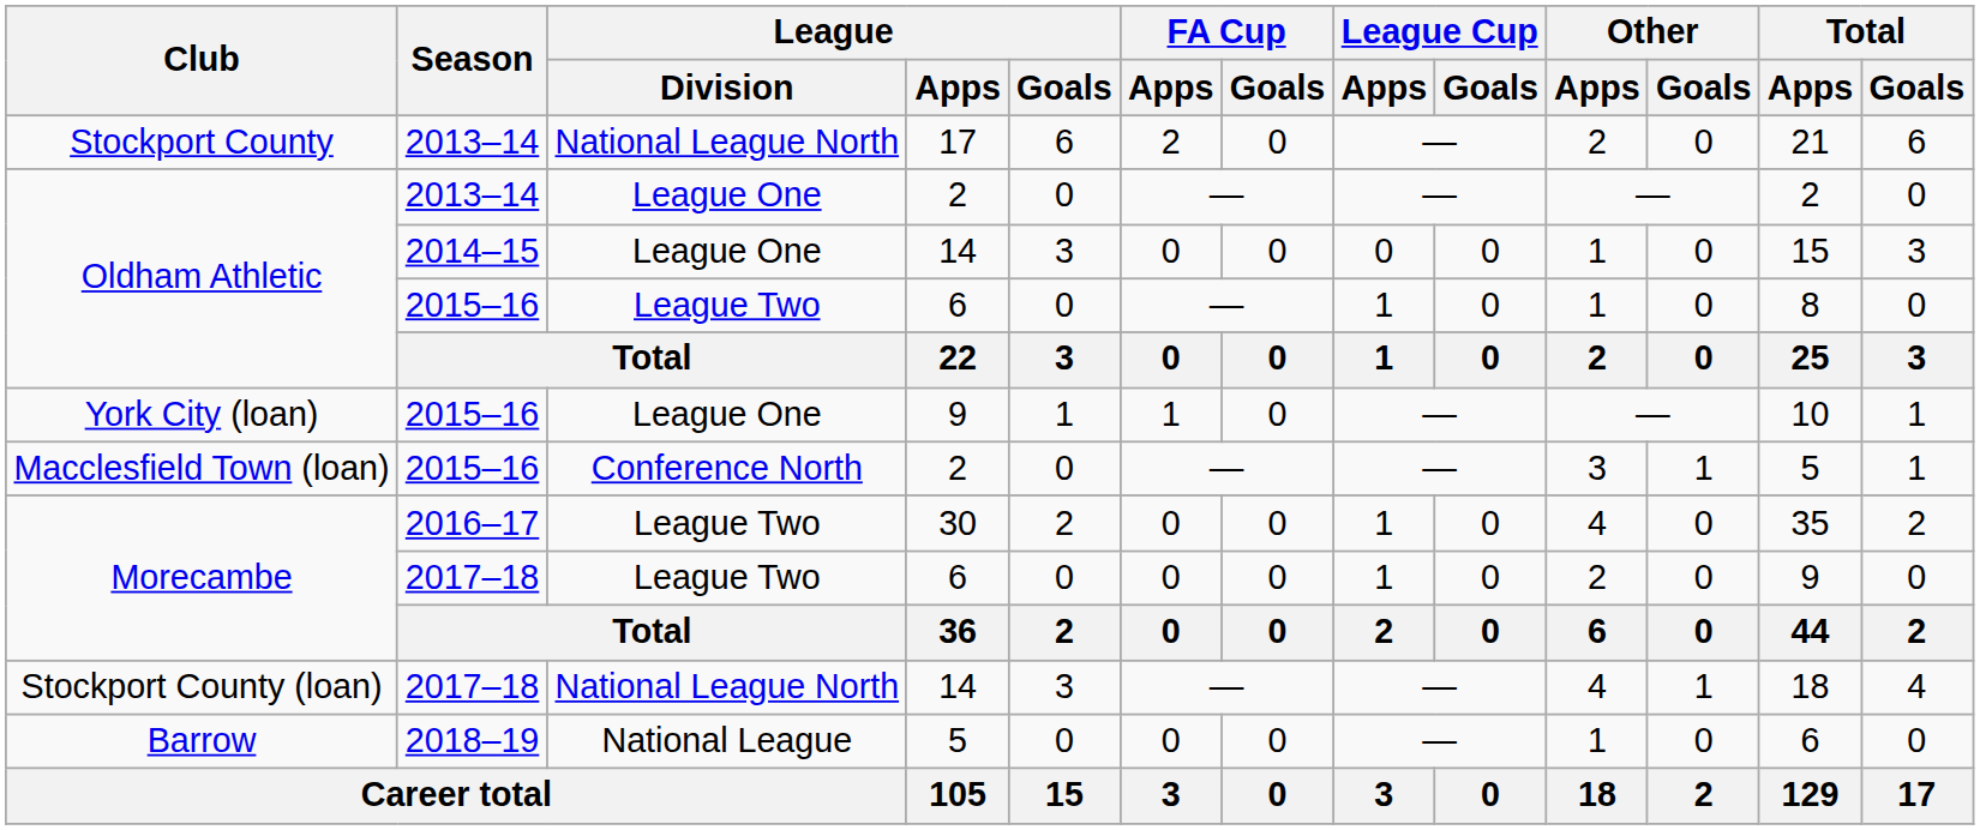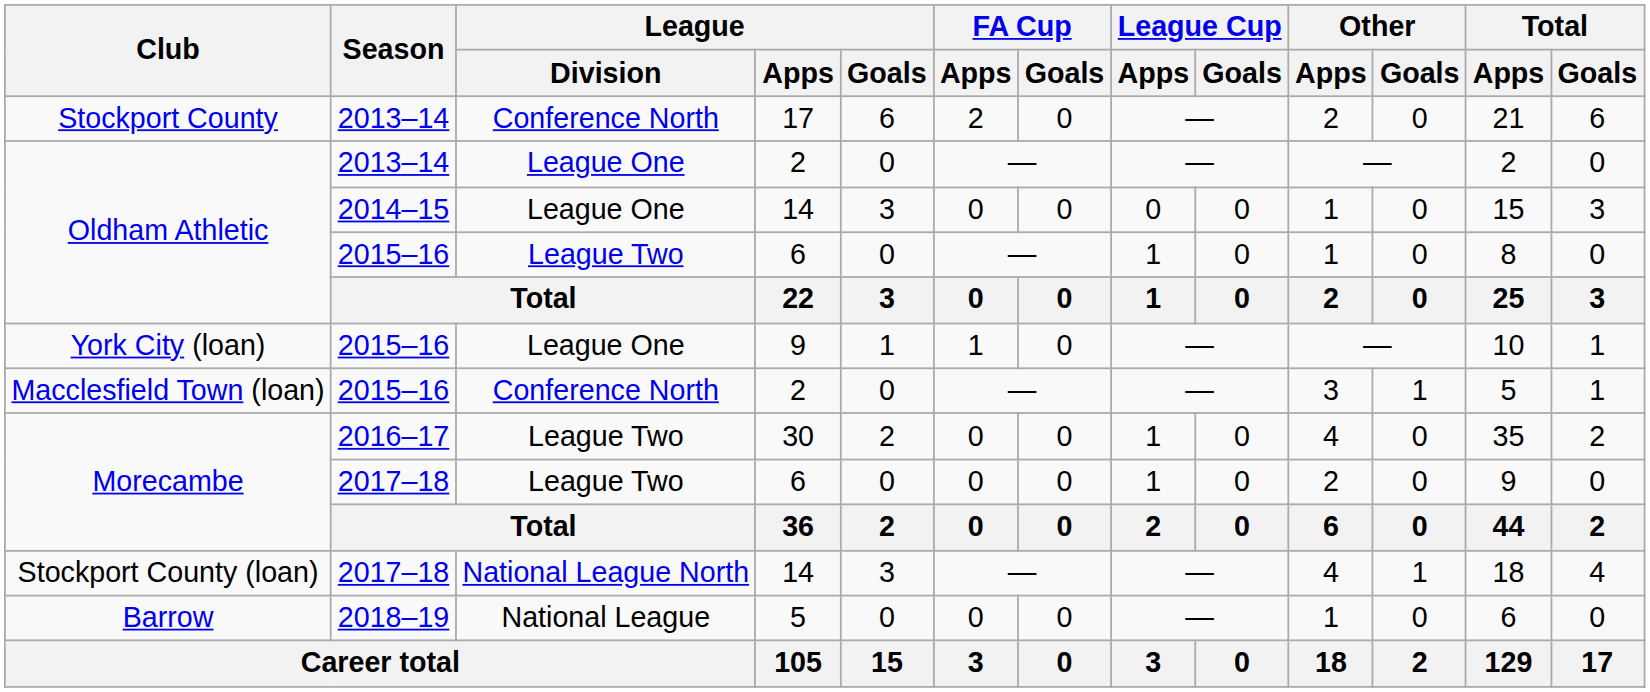Stockport County | League / Division: National League North -> Conference North
